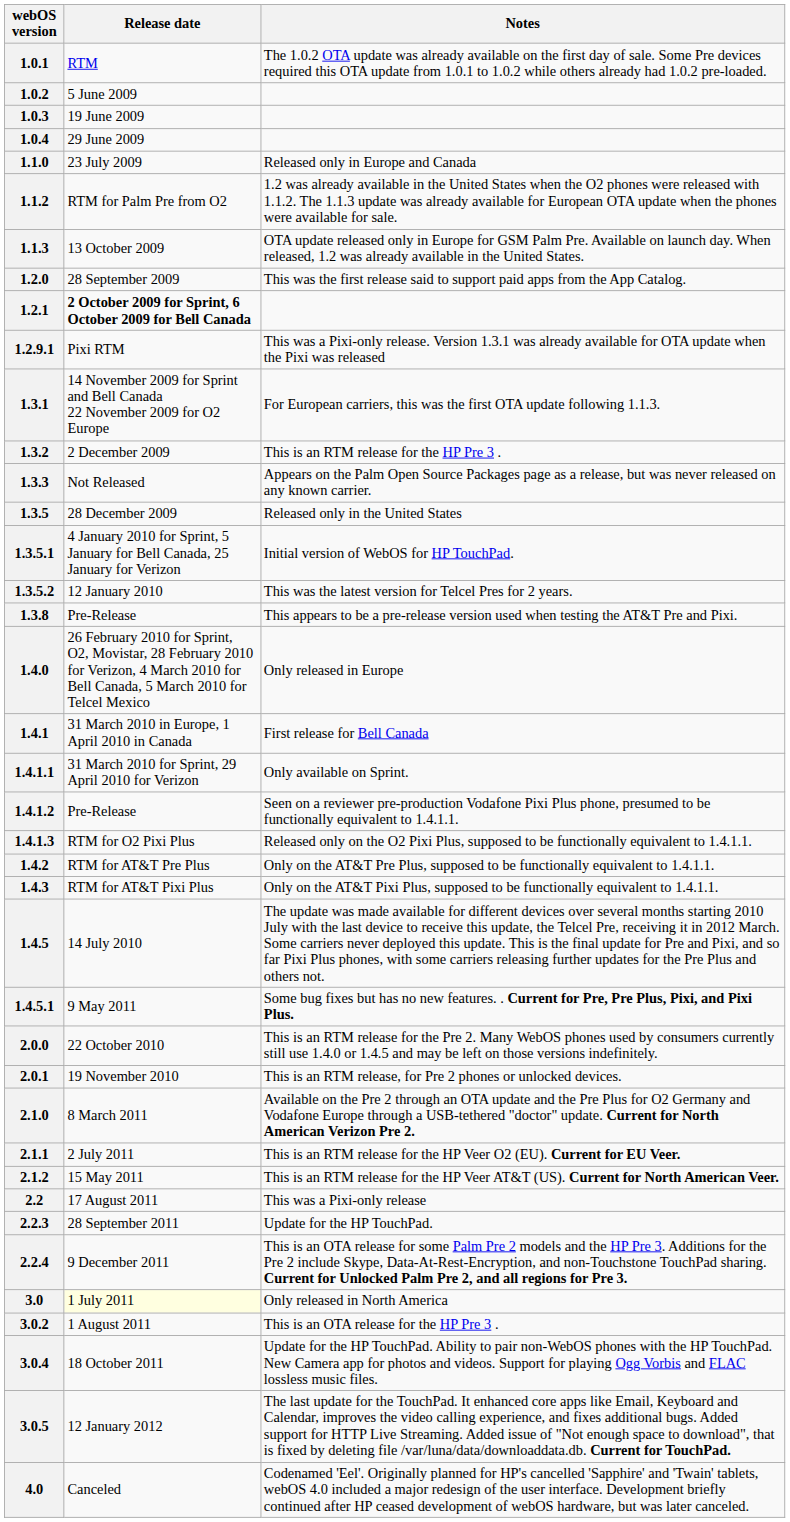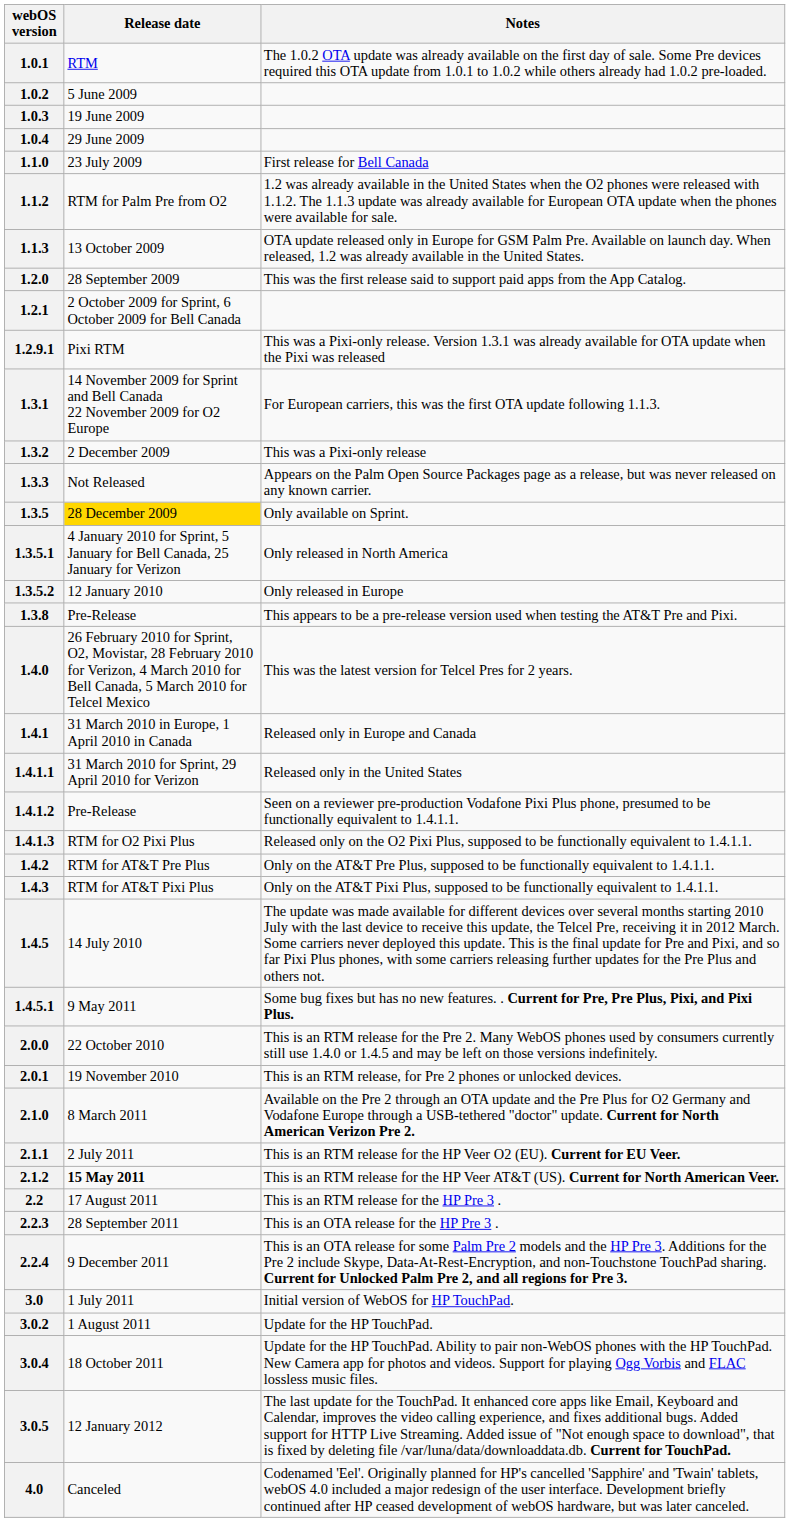1.1.0 | Notes: Released only in Europe and Canada -> First release for Bell Canada
1.2.1 | Release date: bold -> normal
1.3.2 | Notes: This is an RTM release for the HP Pre 3 . -> This was a Pixi-only release
1.3.5 | Release date: no background -> gold background
1.3.5 | Notes: Released only in the United States -> Only available on Sprint.
1.3.5.1 | Notes: Initial version of WebOS for HP TouchPad. -> Only released in North America
1.3.5.2 | Notes: This was the latest version for Telcel Pres for 2 years. -> Only released in Europe
1.4.0 | Notes: Only released in Europe -> This was the latest version for Telcel Pres for 2 years.
1.4.1 | Notes: First release for Bell Canada -> Released only in Europe and Canada
1.4.1.1 | Notes: Only available on Sprint. -> Released only in the United States
2.1.2 | Release date: normal -> bold
2.2 | Notes: This was a Pixi-only release -> This is an RTM release for the HP Pre 3 .
2.2.3 | Notes: Update for the HP TouchPad. -> This is an OTA release for the HP Pre 3 .
3.0 | Release date: lightyellow background -> no background
3.0 | Notes: Only released in North America -> Initial version of WebOS for HP TouchPad.
3.0.2 | Notes: This is an OTA release for the HP Pre 3 . -> Update for the HP TouchPad.
